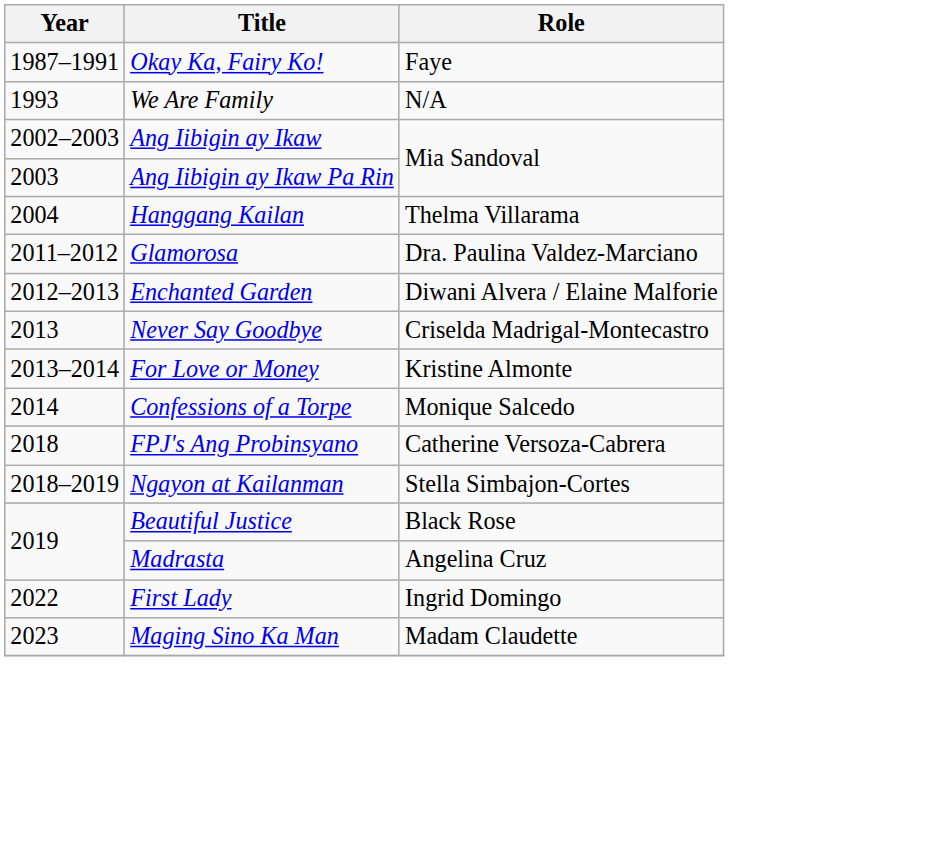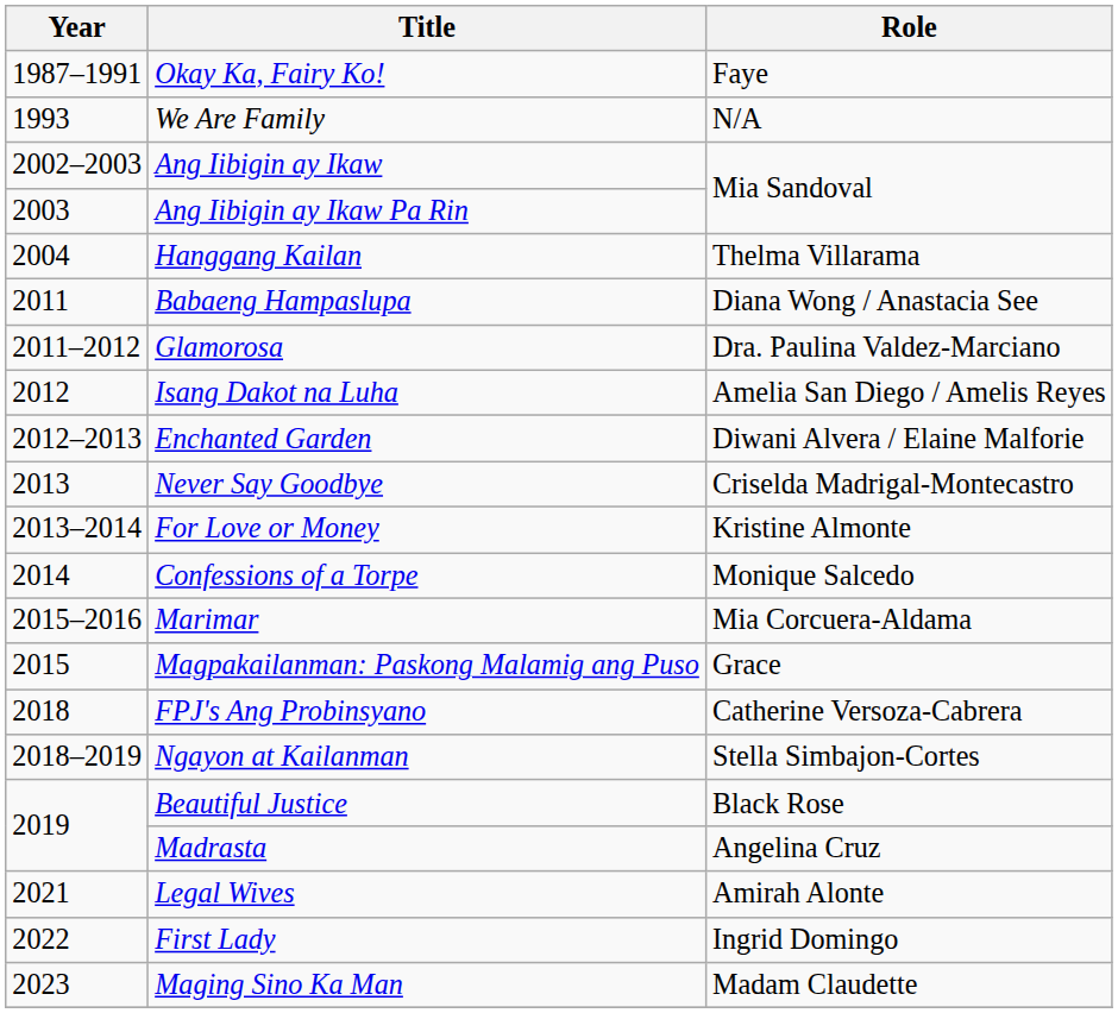+ row: 2011 | Babaeng Hampaslupa | Diana Wong / Anastacia See
+ row: 2012 | Isang Dakot na Luha | Amelia San Diego / Amelis Reyes
+ row: 2015–2016 | Marimar | Mia Corcuera-Aldama
+ row: 2015 | Magpakailanman: Paskong Malamig ang Puso | Grace
+ row: 2021 | Legal Wives | Amirah Alonte
